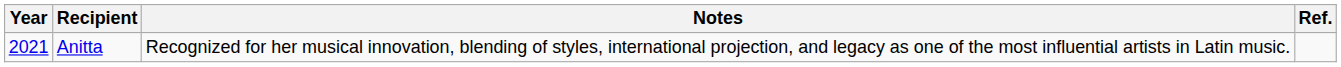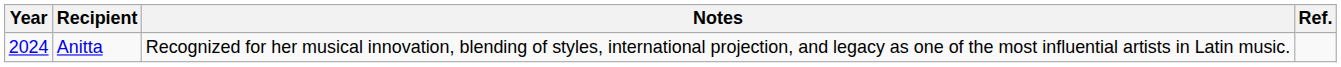Anitta | Year: 2021 -> 2024
